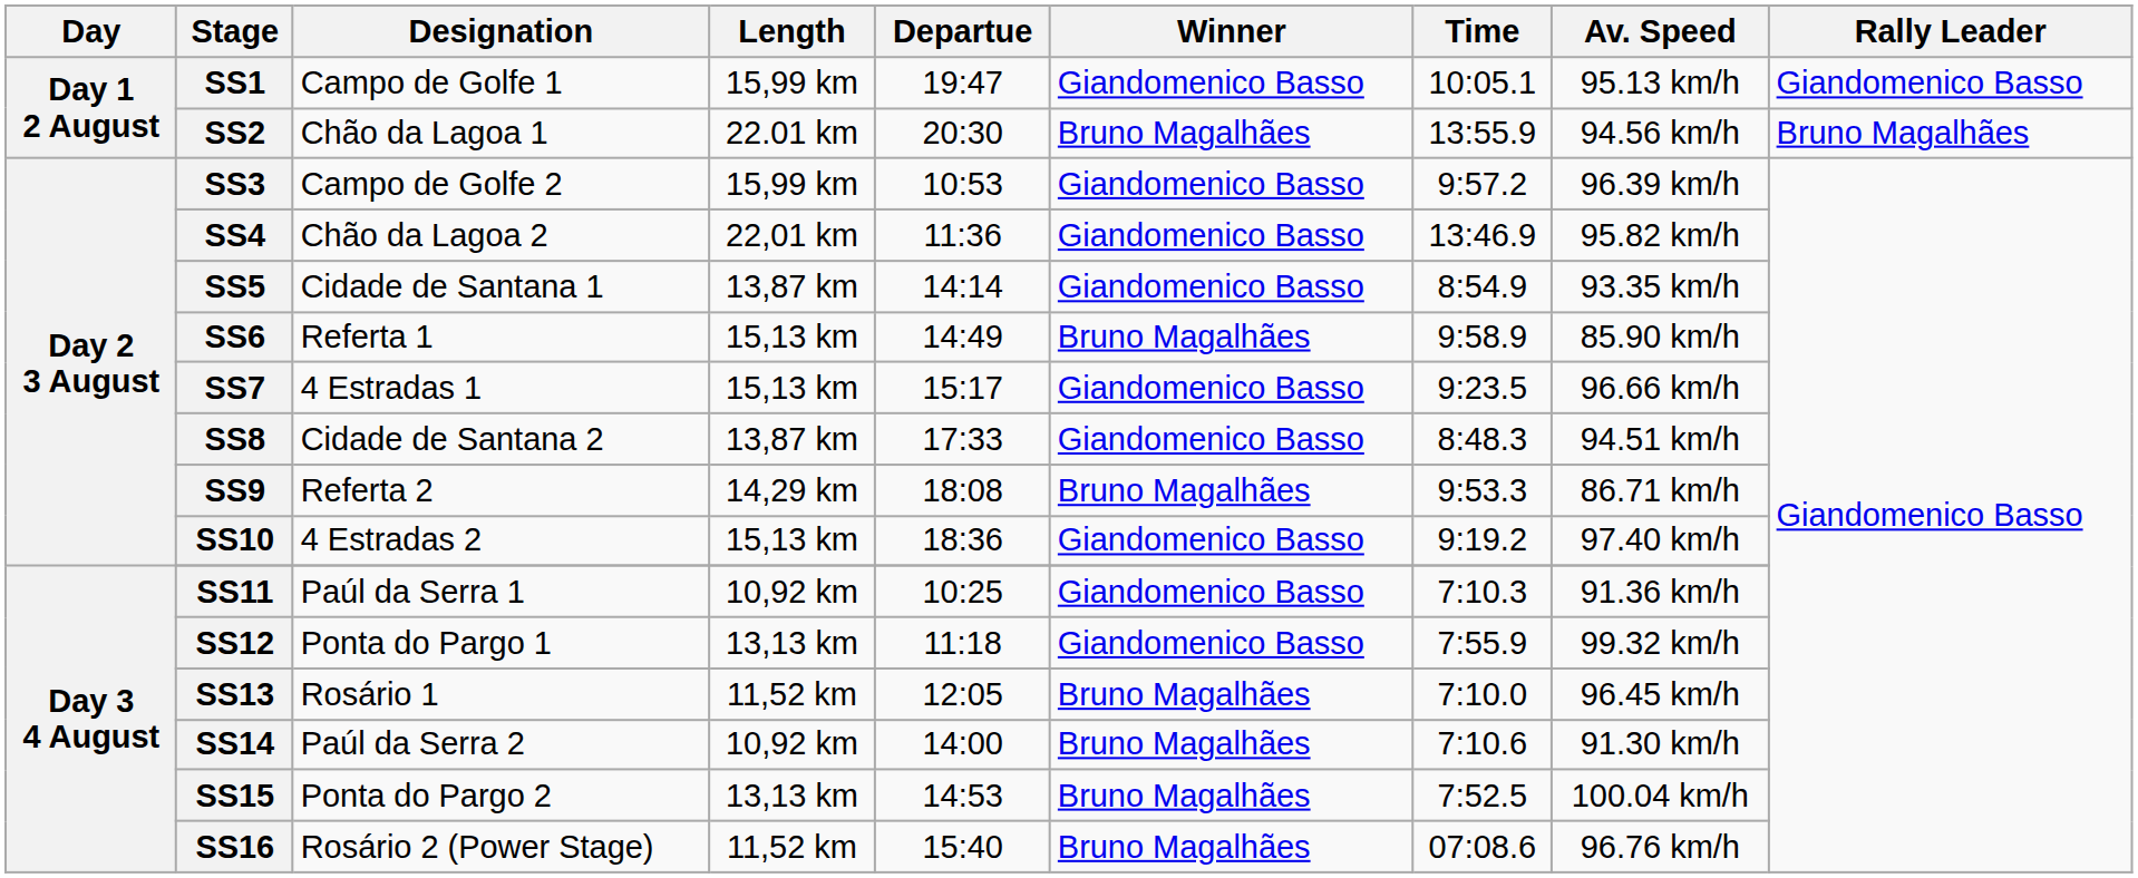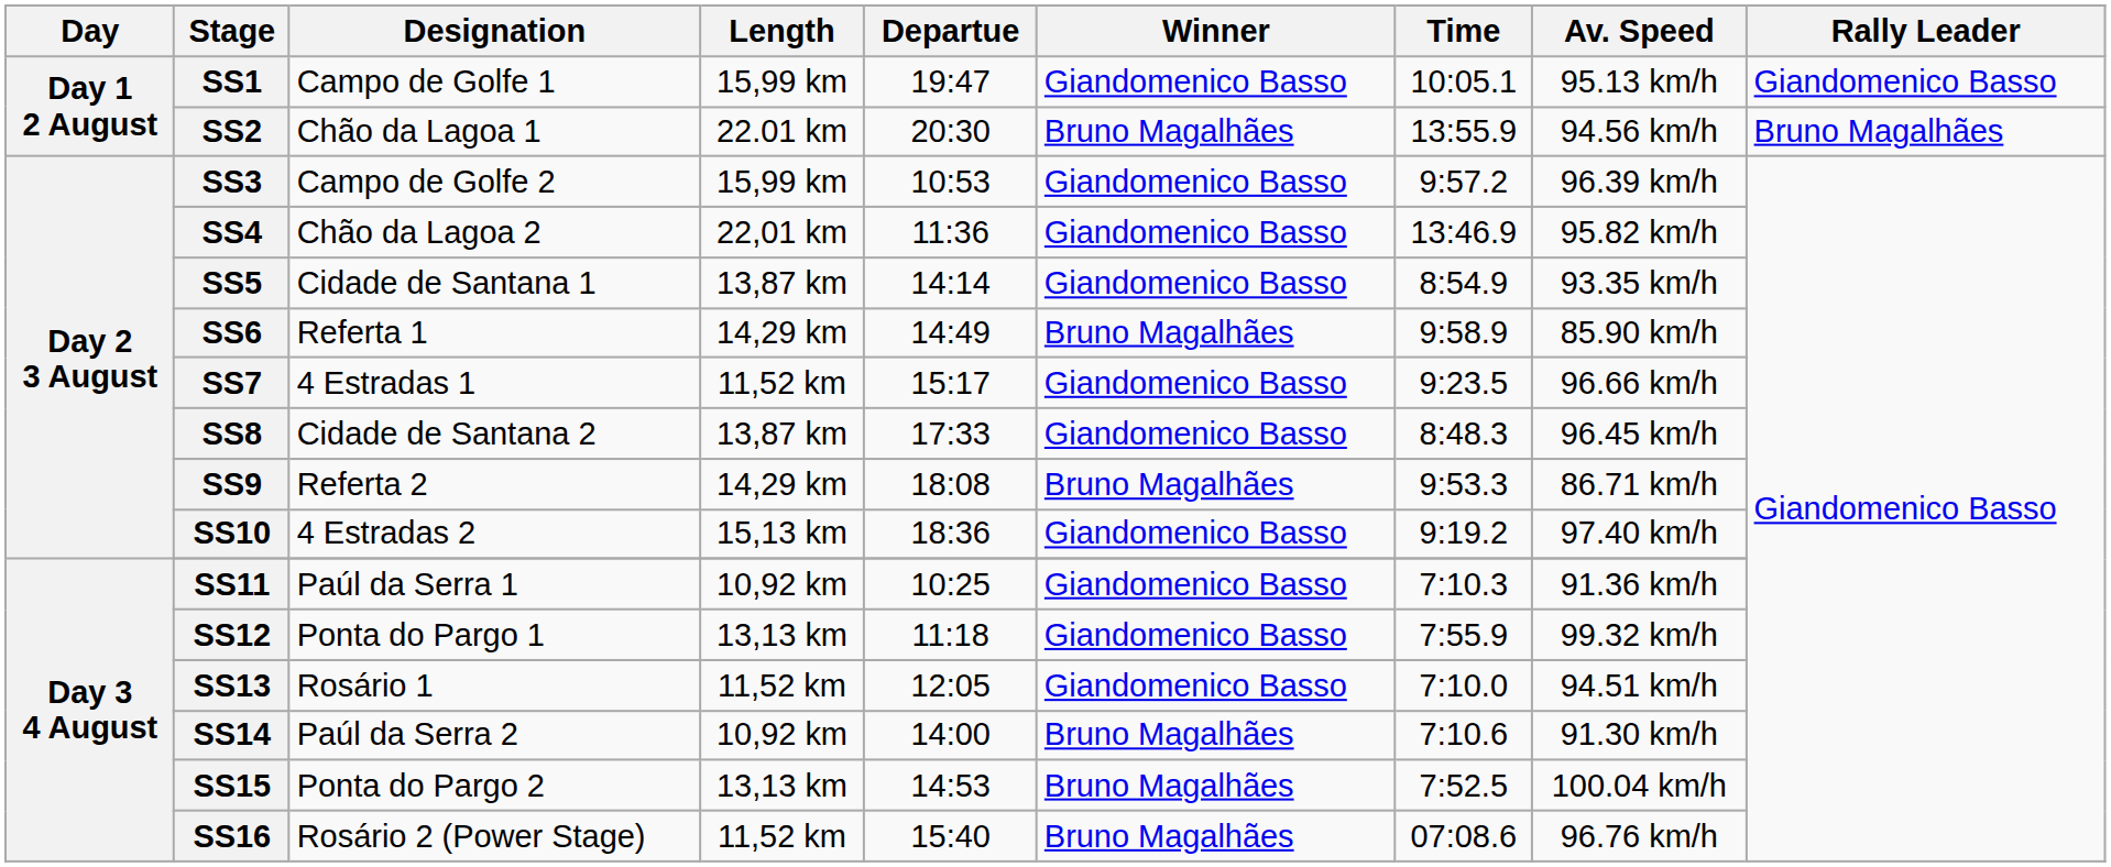SS6 | Length: 15,13 km -> 14,29 km
SS7 | Length: 15,13 km -> 11,52 km
SS8 | Av. Speed: 94.51 km/h -> 96.45 km/h
SS13 | Winner: Bruno Magalhães -> Giandomenico Basso
SS13 | Av. Speed: 96.45 km/h -> 94.51 km/h
